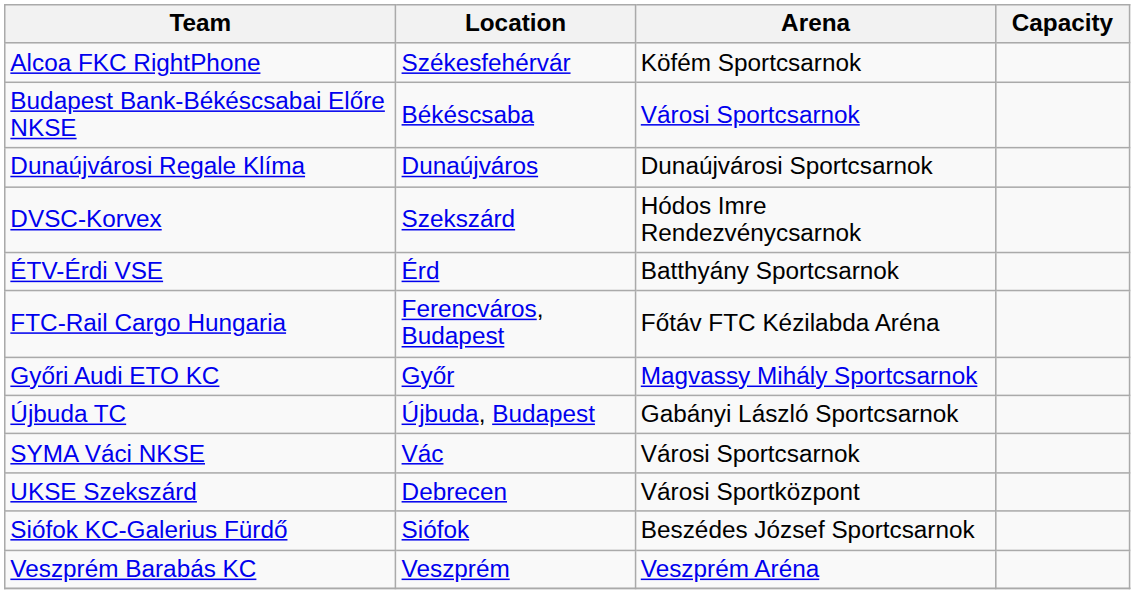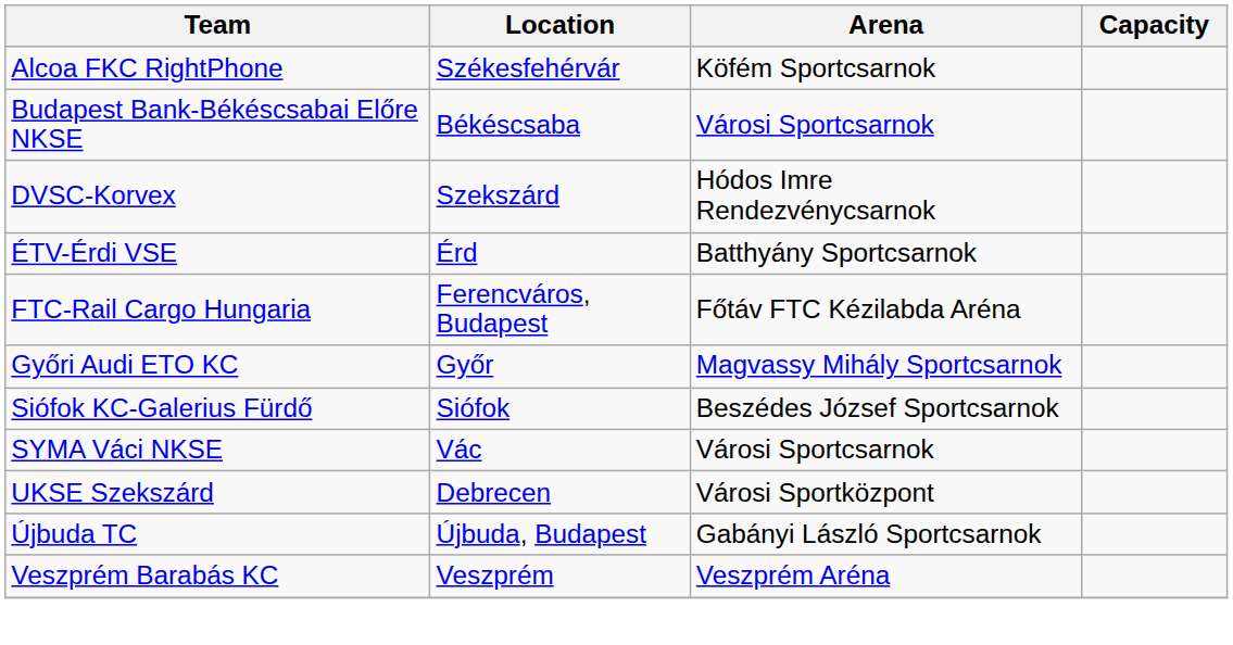- row: Dunaújvárosi Regale Klíma | Dunaújváros | Dunaújvárosi Sportcsarnok
rows swapped: Siófok KC-Galerius Fürdő <-> Újbuda TC
